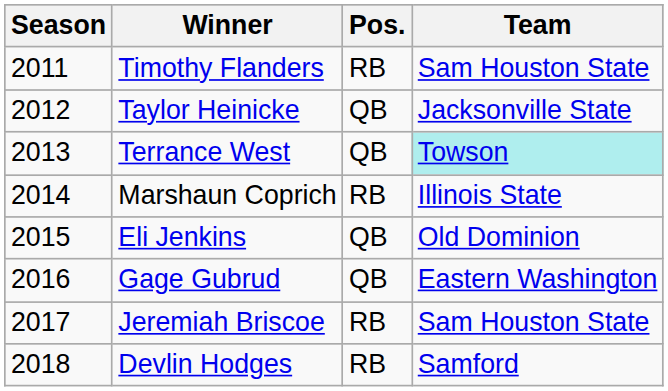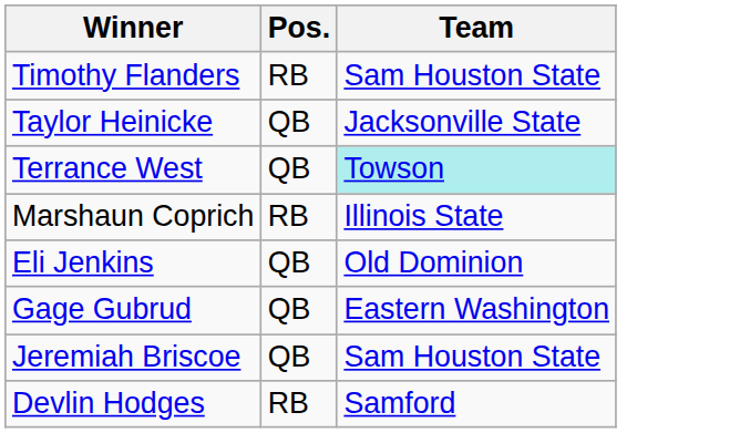- column: Season | 2011 | 2012 | 2013 | 2014 | 2015 | 2016 | 2017 | 2018
Jeremiah Briscoe | Pos.: RB -> QB
